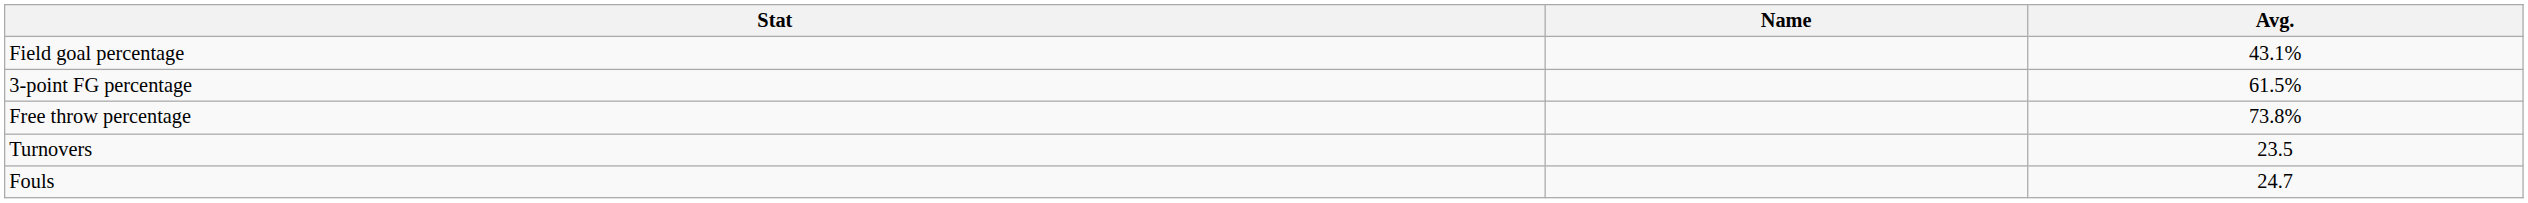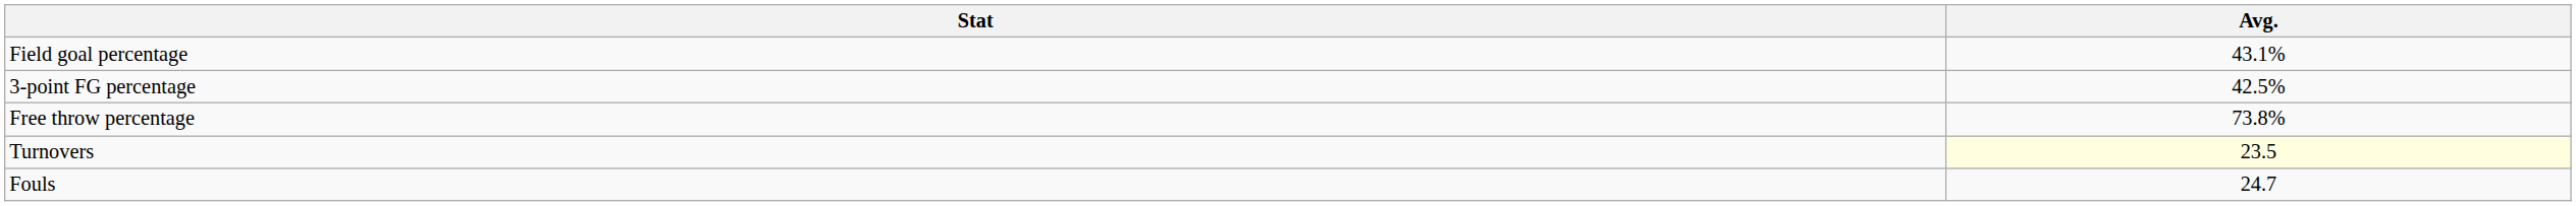- column: Name
3-point FG percentage | Avg.: 61.5% -> 42.5%
Turnovers | Avg.: no background -> lightyellow background
